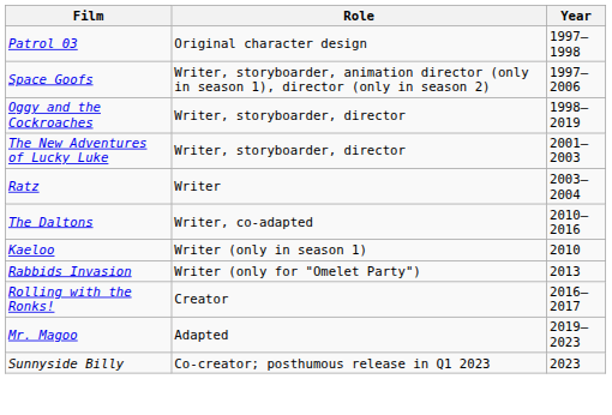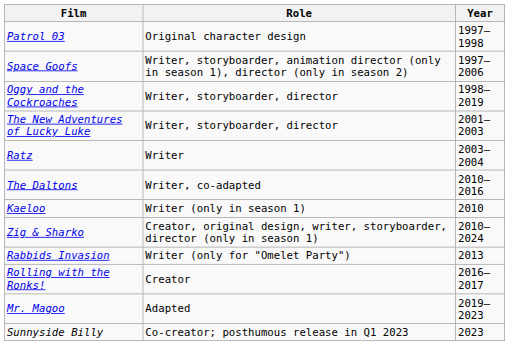+ row: Zig & Sharko | Creator, original design, writer, storyboarder, director (only in season 1) | 2010–2024
